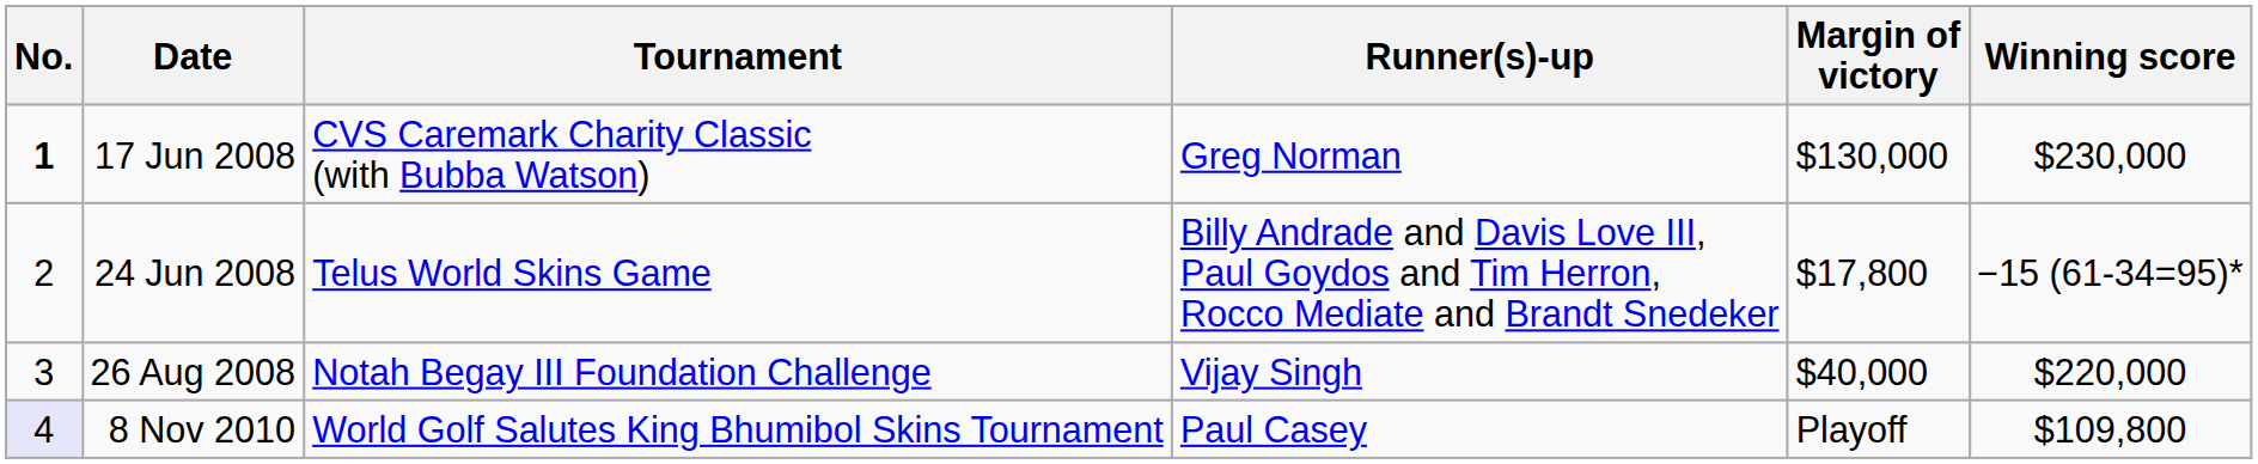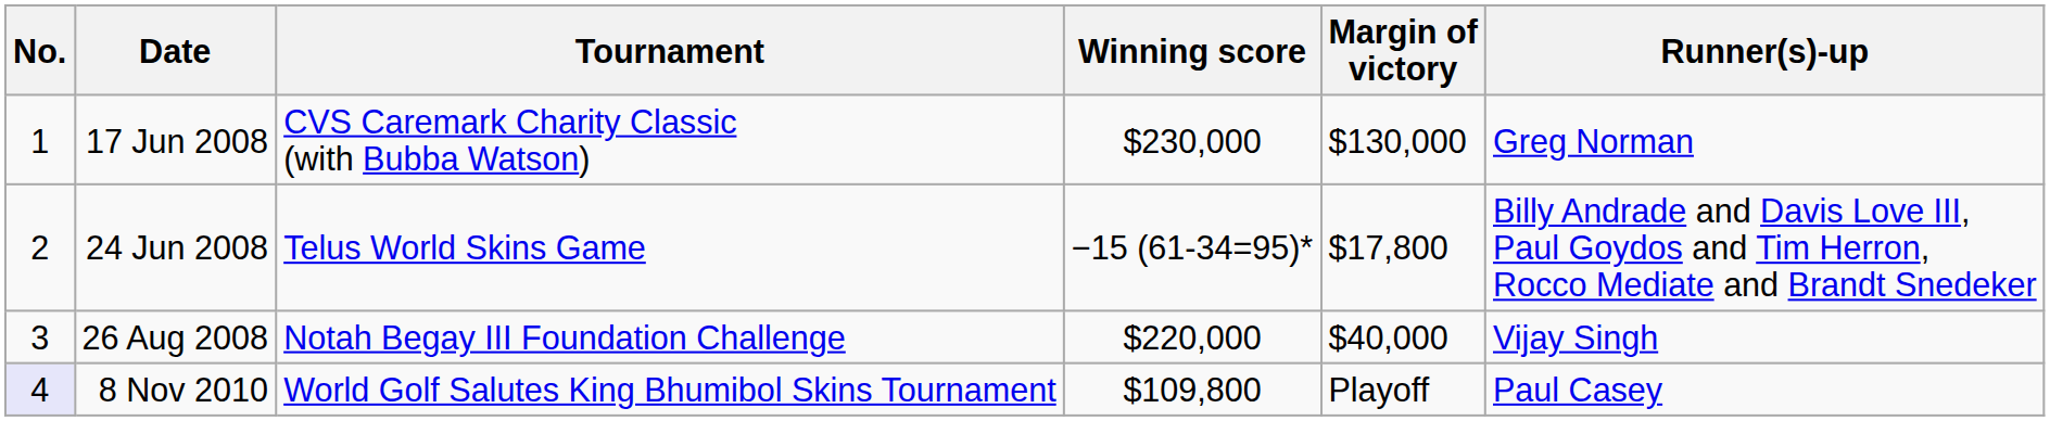columns swapped: Winning score <-> Runner(s)-up
17 Jun 2008 | No.: bold -> normal
